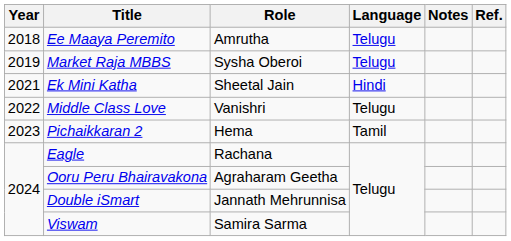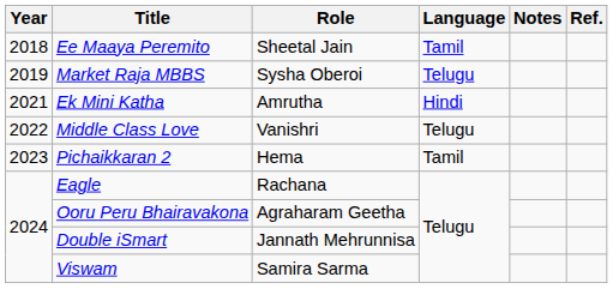Ee Maaya Peremito | Role: Amrutha -> Sheetal Jain
Ee Maaya Peremito | Language: Telugu -> Tamil
Ek Mini Katha | Role: Sheetal Jain -> Amrutha
